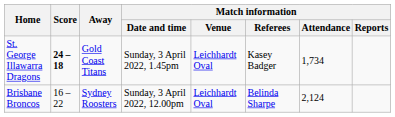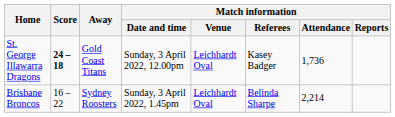St. George Illawarra Dragons | Match information / Date and time: Sunday, 3 April 2022, 1.45pm -> Sunday, 3 April 2022, 12.00pm
St. George Illawarra Dragons | Match information / Attendance: 1,734 -> 1,736
Brisbane Broncos | Match information / Date and time: Sunday, 3 April 2022, 12.00pm -> Sunday, 3 April 2022, 1.45pm
Brisbane Broncos | Match information / Attendance: 2,124 -> 2,214
